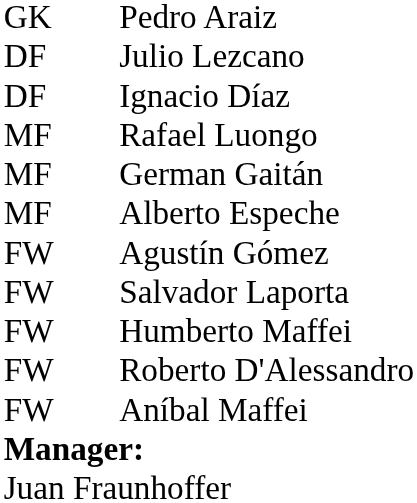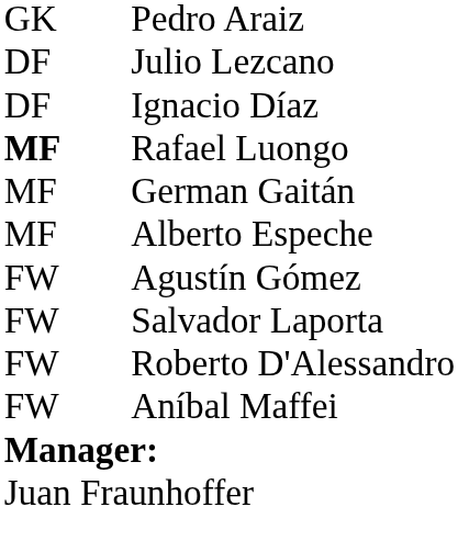Rafael Luongo | column 1: normal -> bold
- row: FW | Humberto Maffei
